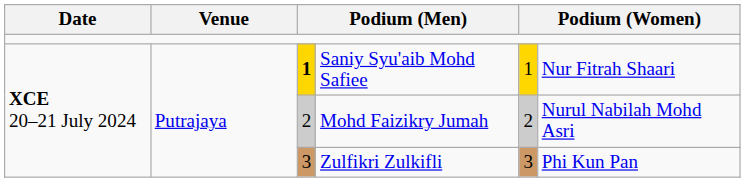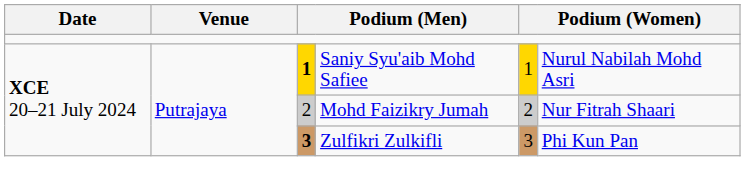Saniy Syu'aib Mohd Safiee | column 6: Nur Fitrah Shaari -> Nurul Nabilah Mohd Asri
Mohd Faizikry Jumah | column 6: Nurul Nabilah Mohd Asri -> Nur Fitrah Shaari
Zulfikri Zulkifli | column 3: normal -> bold
